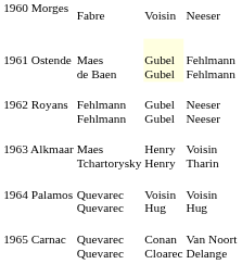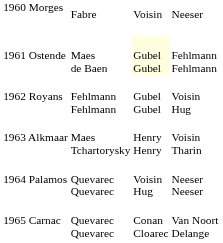1962 Royans | column 4: Neeser Neeser -> Voisin Hug
1964 Palamos | column 4: Voisin Hug -> Neeser Neeser
